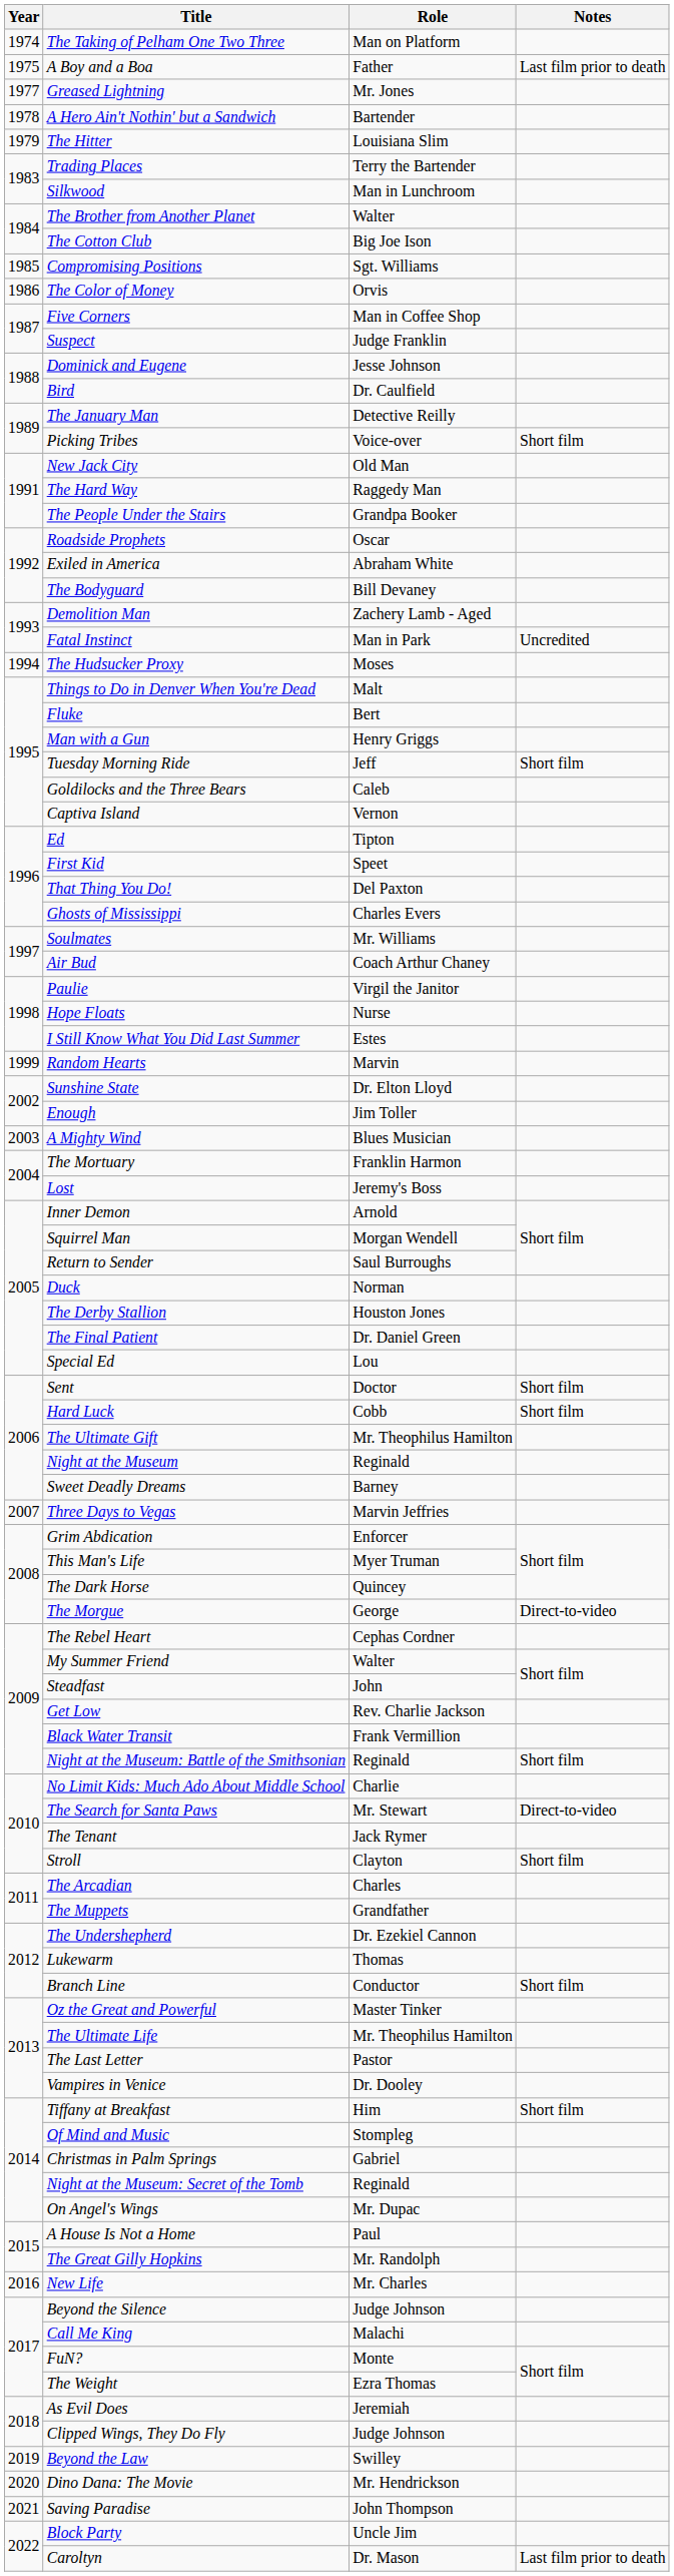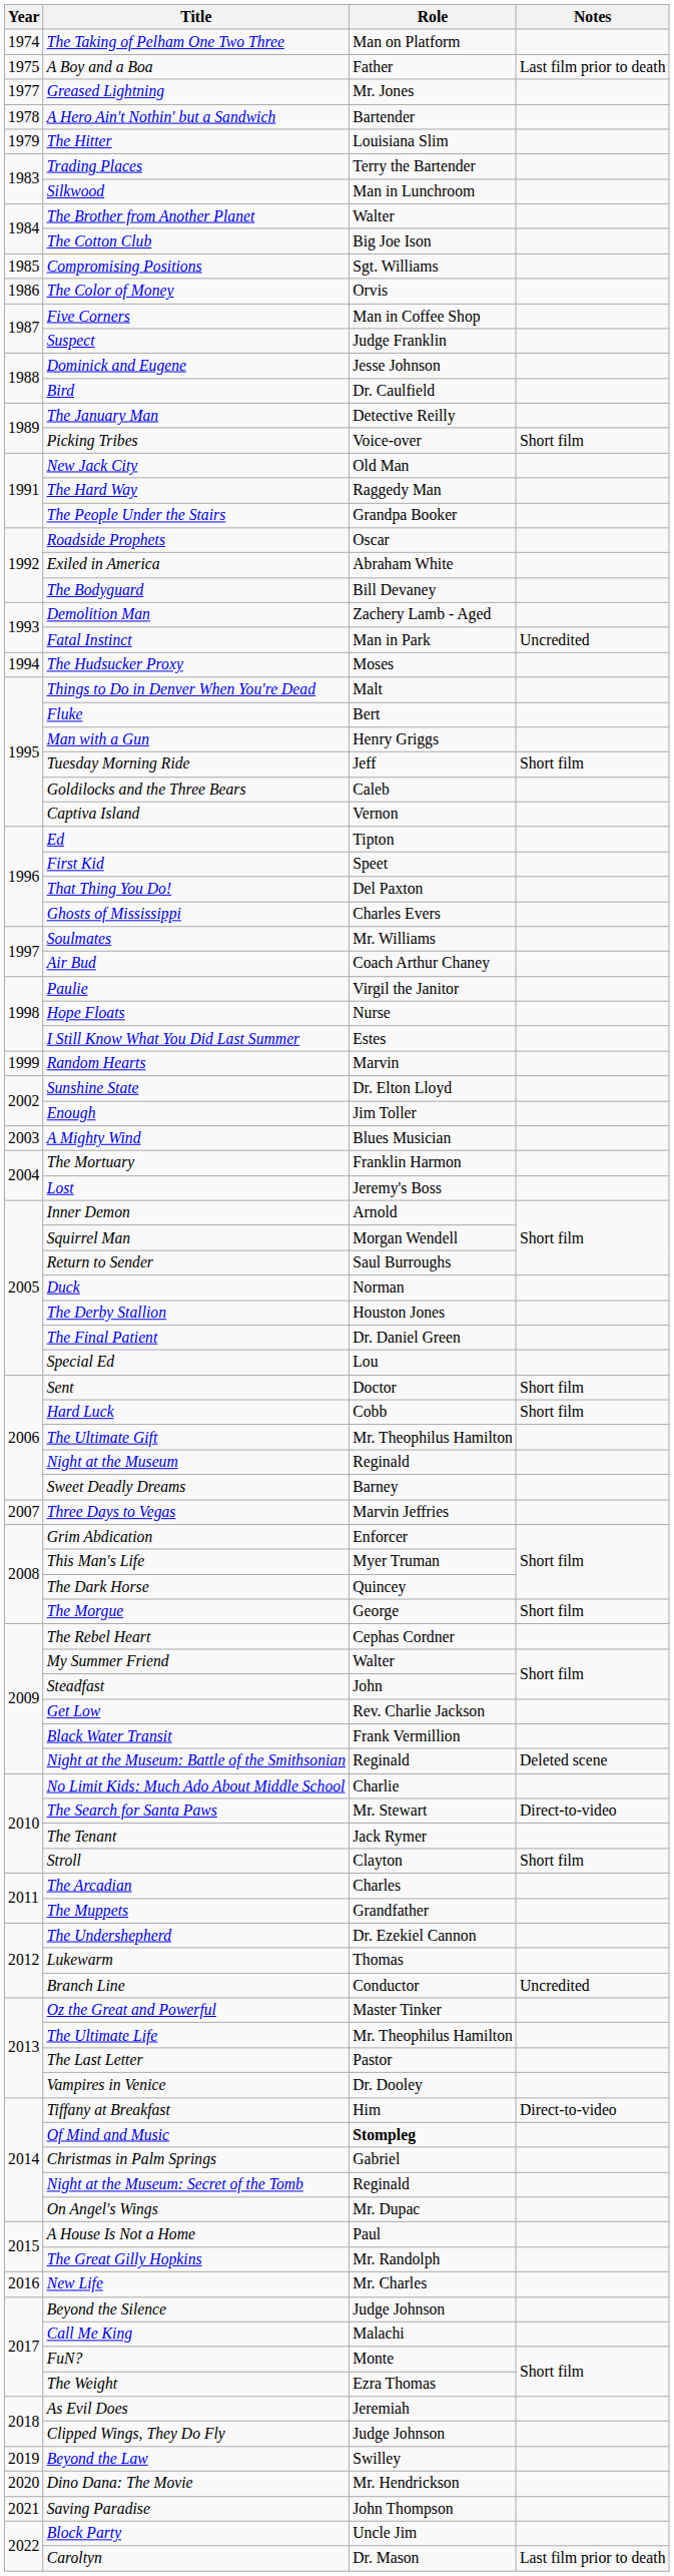The Morgue | Notes: Direct-to-video -> Short film
Night at the Museum: Battle of the Smithsonian | Notes: Short film -> Deleted scene
Branch Line | Notes: Short film -> Uncredited
Tiffany at Breakfast | Notes: Short film -> Direct-to-video
Of Mind and Music | Role: normal -> bold
